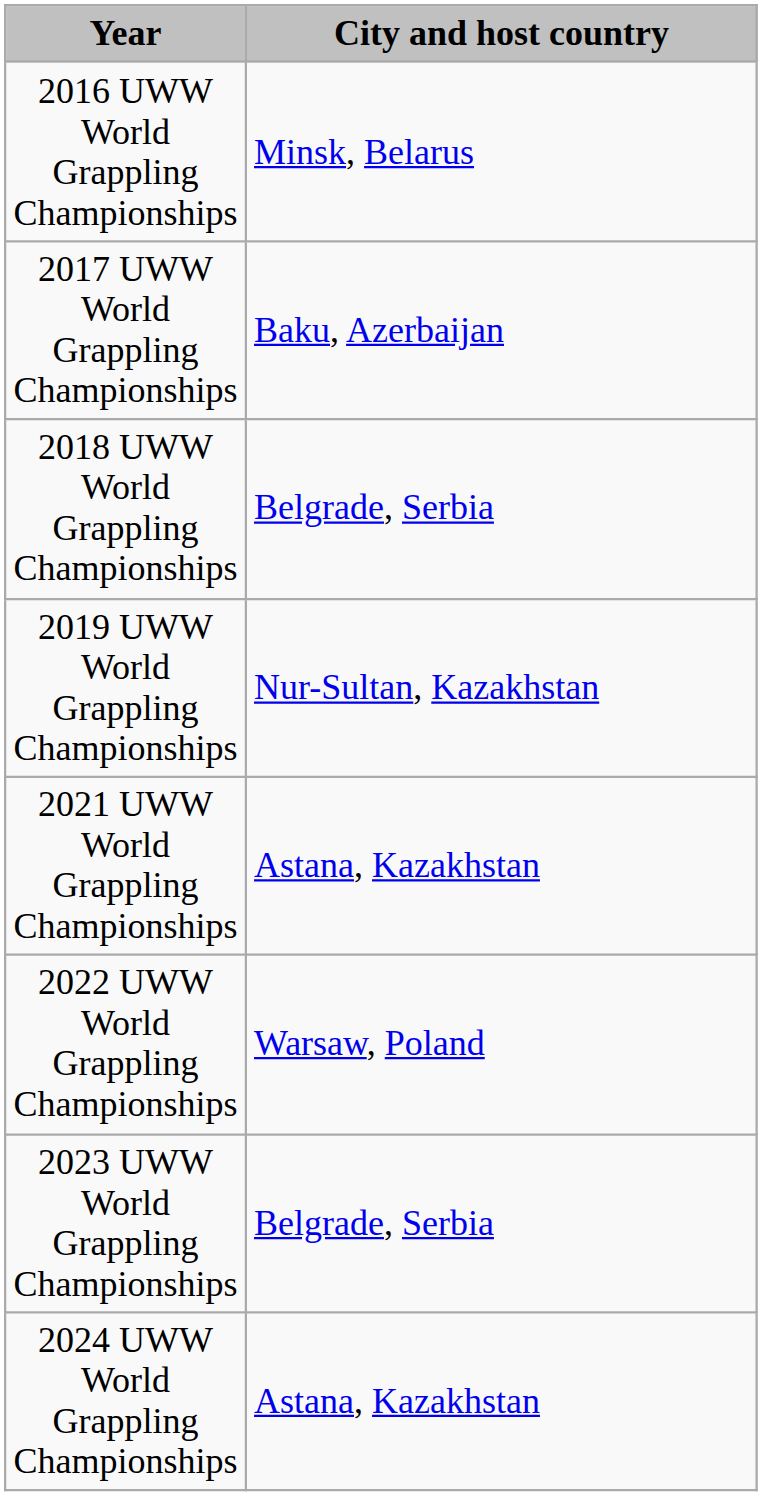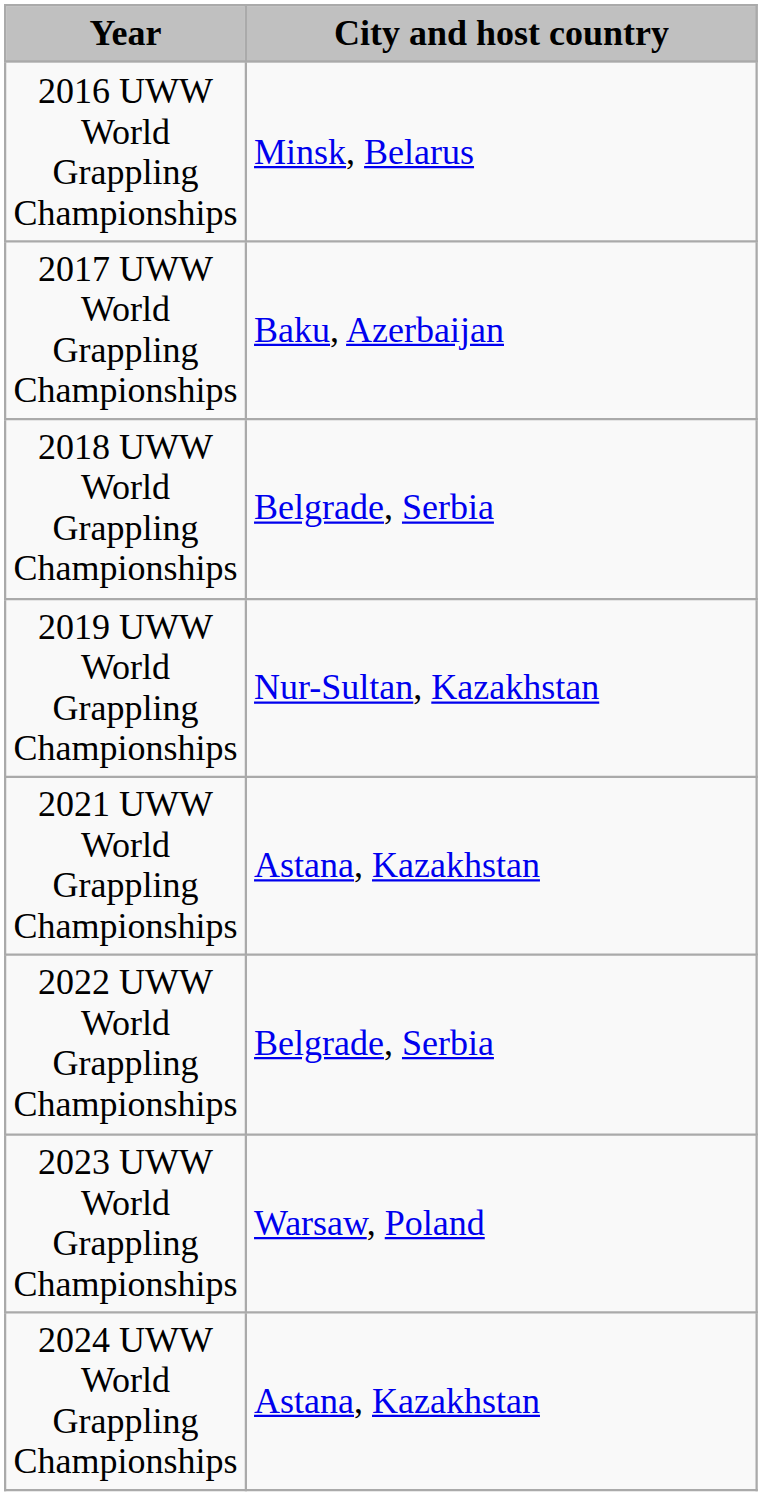2022 UWW World Grappling Championships | City and host country: Warsaw, Poland -> Belgrade, Serbia
2023 UWW World Grappling Championships | City and host country: Belgrade, Serbia -> Warsaw, Poland
